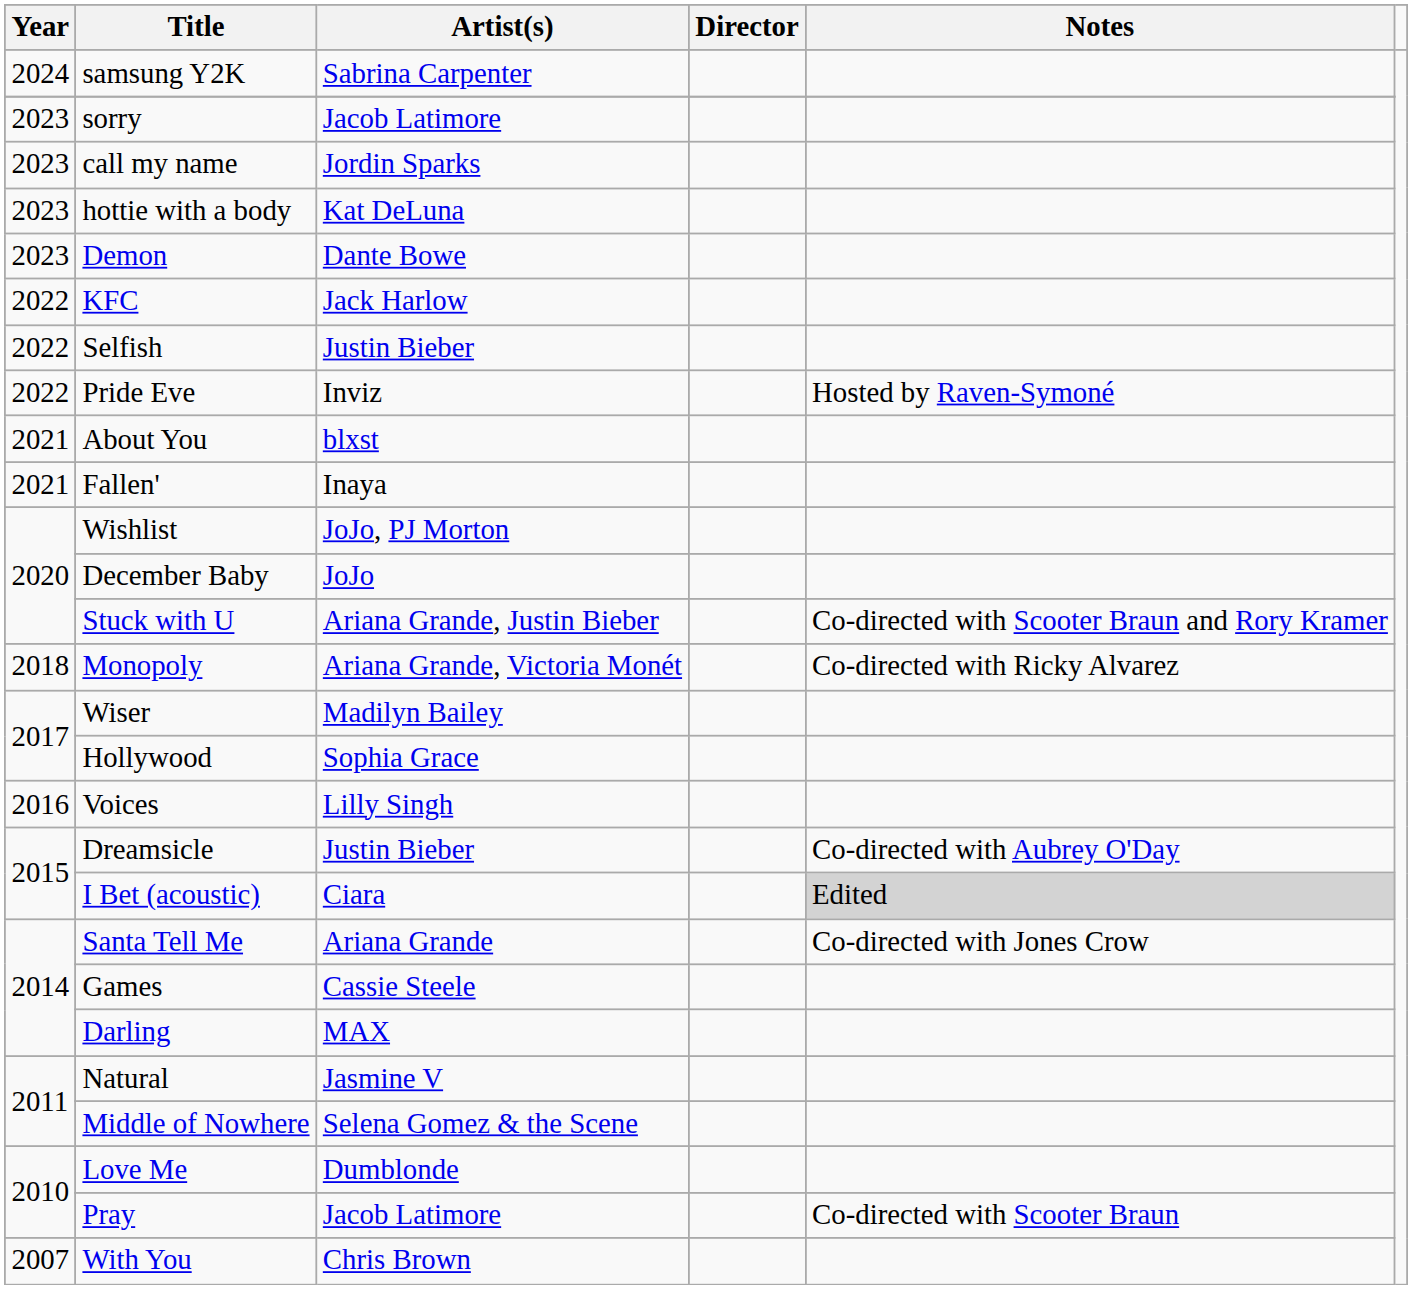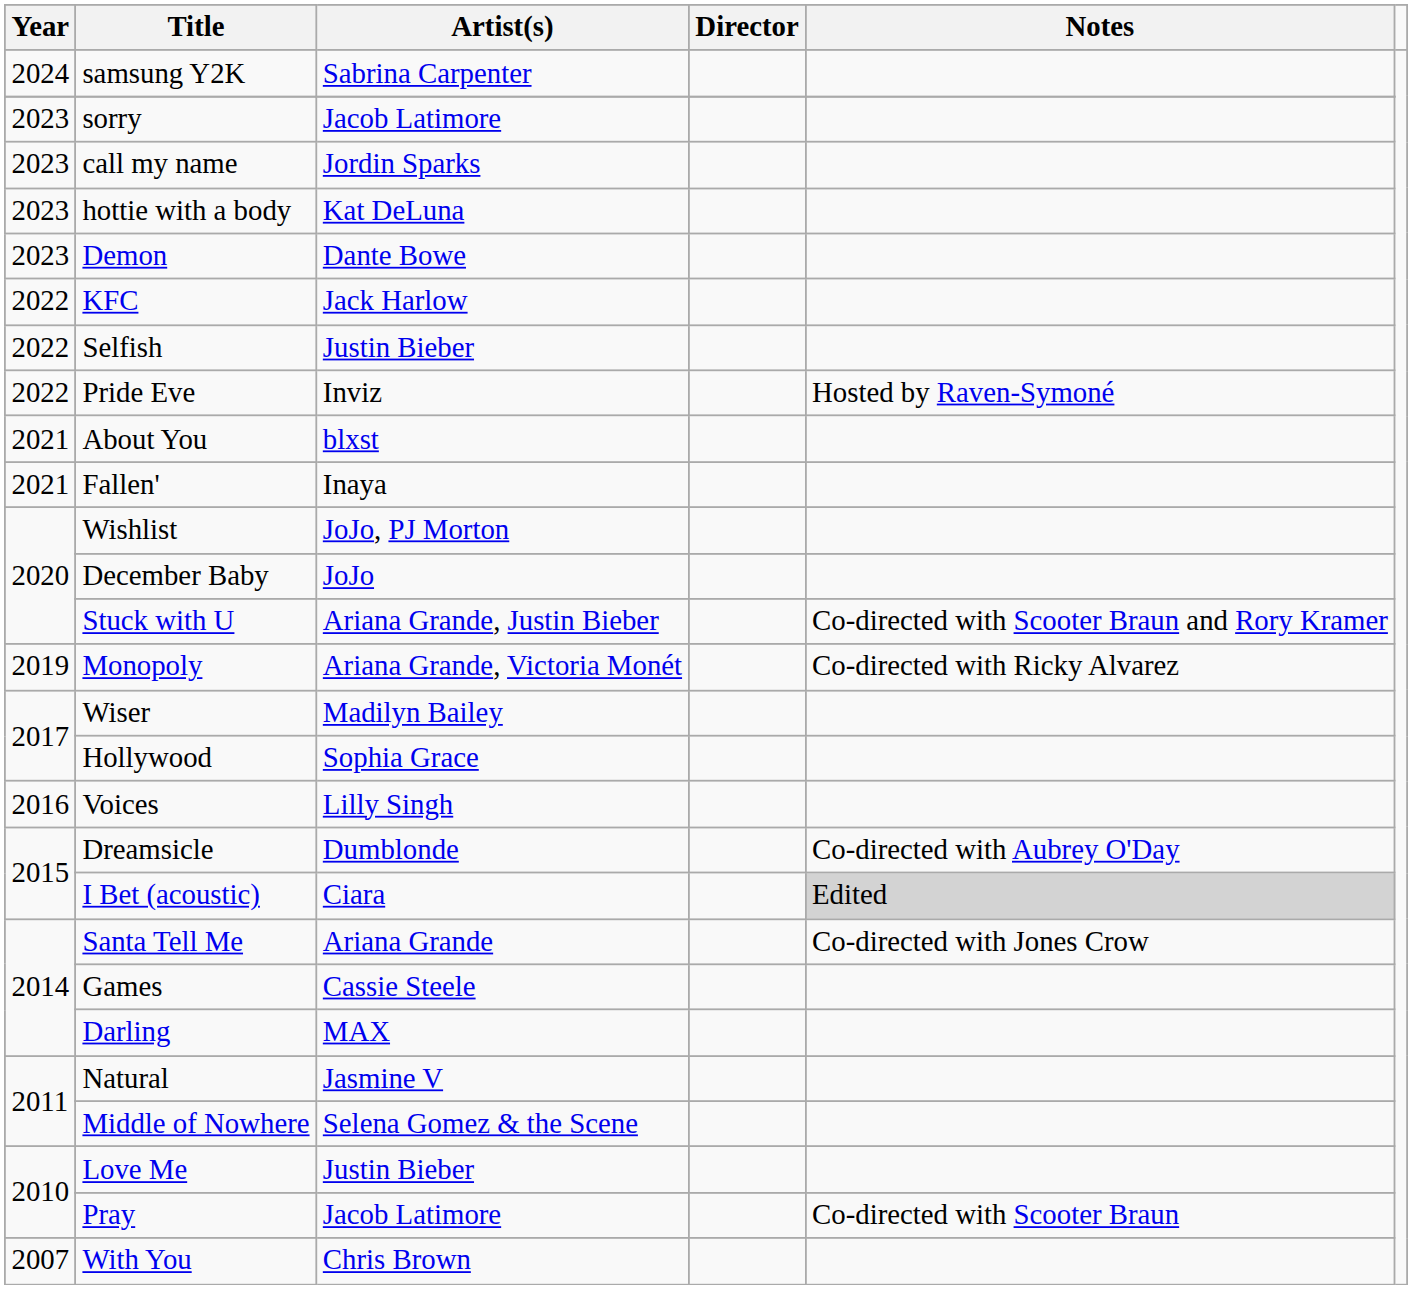Monopoly | Year: 2018 -> 2019
Dreamsicle | Artist(s): Justin Bieber -> Dumblonde
Love Me | Artist(s): Dumblonde -> Justin Bieber
